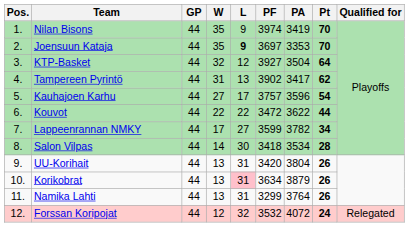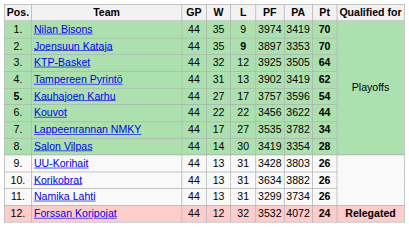Joensuun Kataja | PF: 3697 -> 3897
KTP-Basket | PF: 3927 -> 3925
KTP-Basket | PA: 3504 -> 3505
Tampereen Pyrintö | PA: 3417 -> 3419
Kauhajoen Karhu | Pos.: normal -> bold
Kouvot | PF: 3472 -> 3456
Lappeenrannan NMKY | PF: 3599 -> 3535
Salon Vilpas | PF: 3418 -> 3419
Salon Vilpas | PA: 3534 -> 3354
UU-Korihait | PF: 3420 -> 3428
UU-Korihait | PA: 3804 -> 3803
Korikobrat | L: pink background -> no background
Korikobrat | PA: 3879 -> 3882
Namika Lahti | PA: 3764 -> 3734
Forssan Koripojat | Qualified for: normal -> bold
